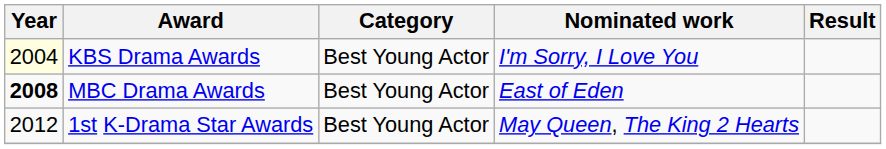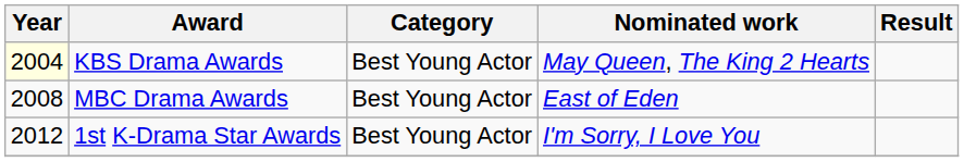KBS Drama Awards | Nominated work: I'm Sorry, I Love You -> May Queen, The King 2 Hearts
MBC Drama Awards | Year: bold -> normal
1st K-Drama Star Awards | Nominated work: May Queen, The King 2 Hearts -> I'm Sorry, I Love You
